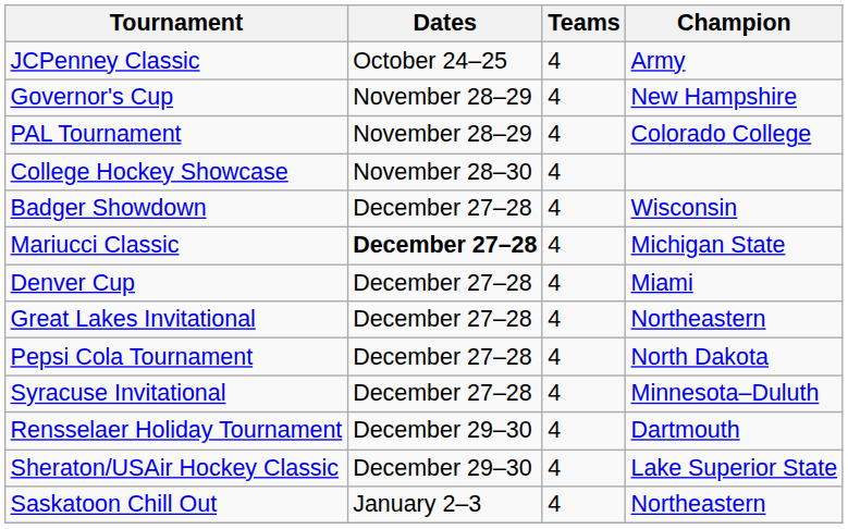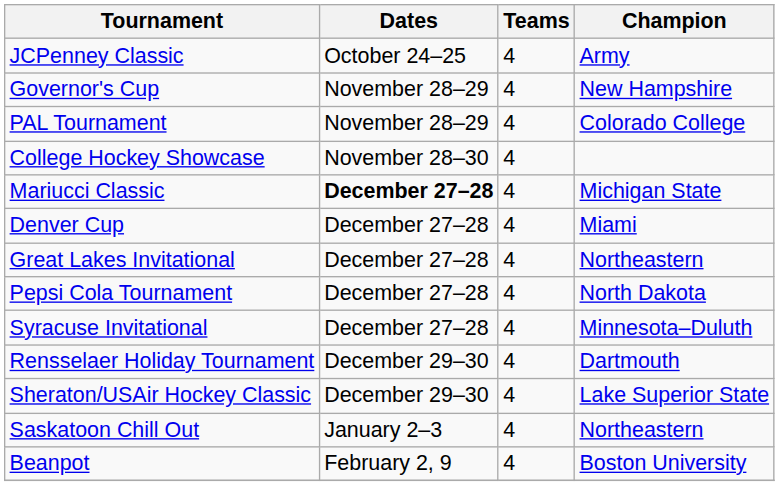- row: Badger Showdown | December 27–28 | 4 | Wisconsin
+ row: Beanpot | February 2, 9 | 4 | Boston University
